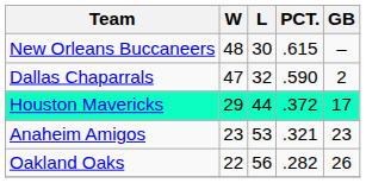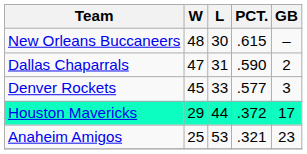Dallas Chaparrals | L: 32 -> 31
+ row: Denver Rockets | 45 | 33 | .577 | 3
Anaheim Amigos | W: 23 -> 25
- row: Oakland Oaks | 22 | 56 | .282 | 26
